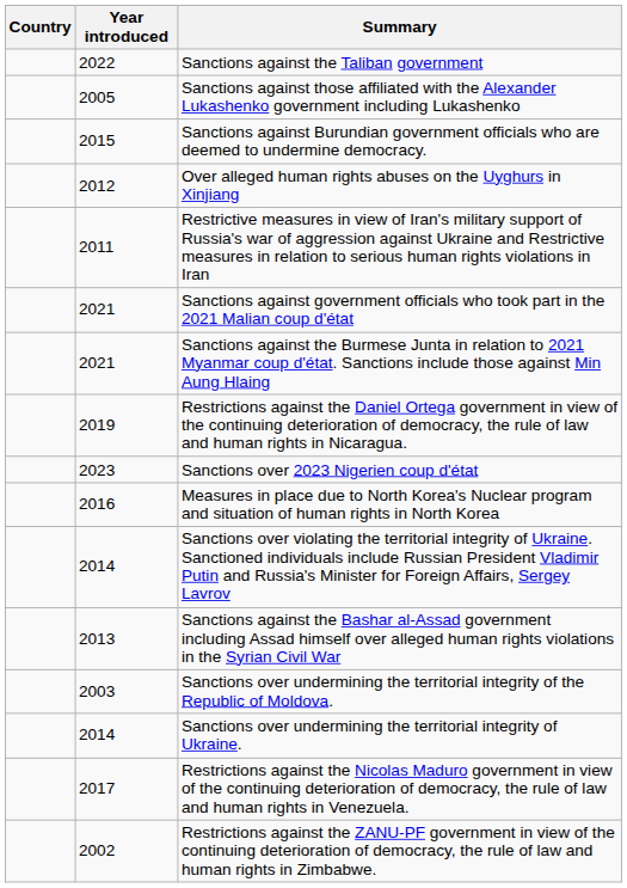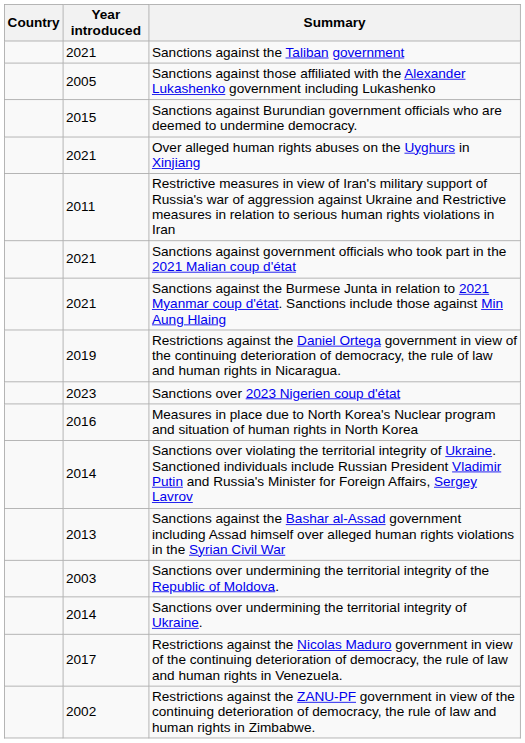Sanctions against the Taliban government | Year introduced: 2022 -> 2021
Over alleged human rights abuses on the Uyghurs in Xinjiang | Year introduced: 2012 -> 2021
